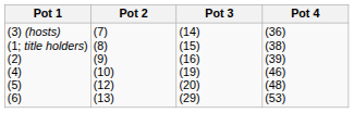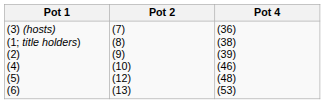- column: Pot 3 | (14) (15) (16) (19) (20) (29)
